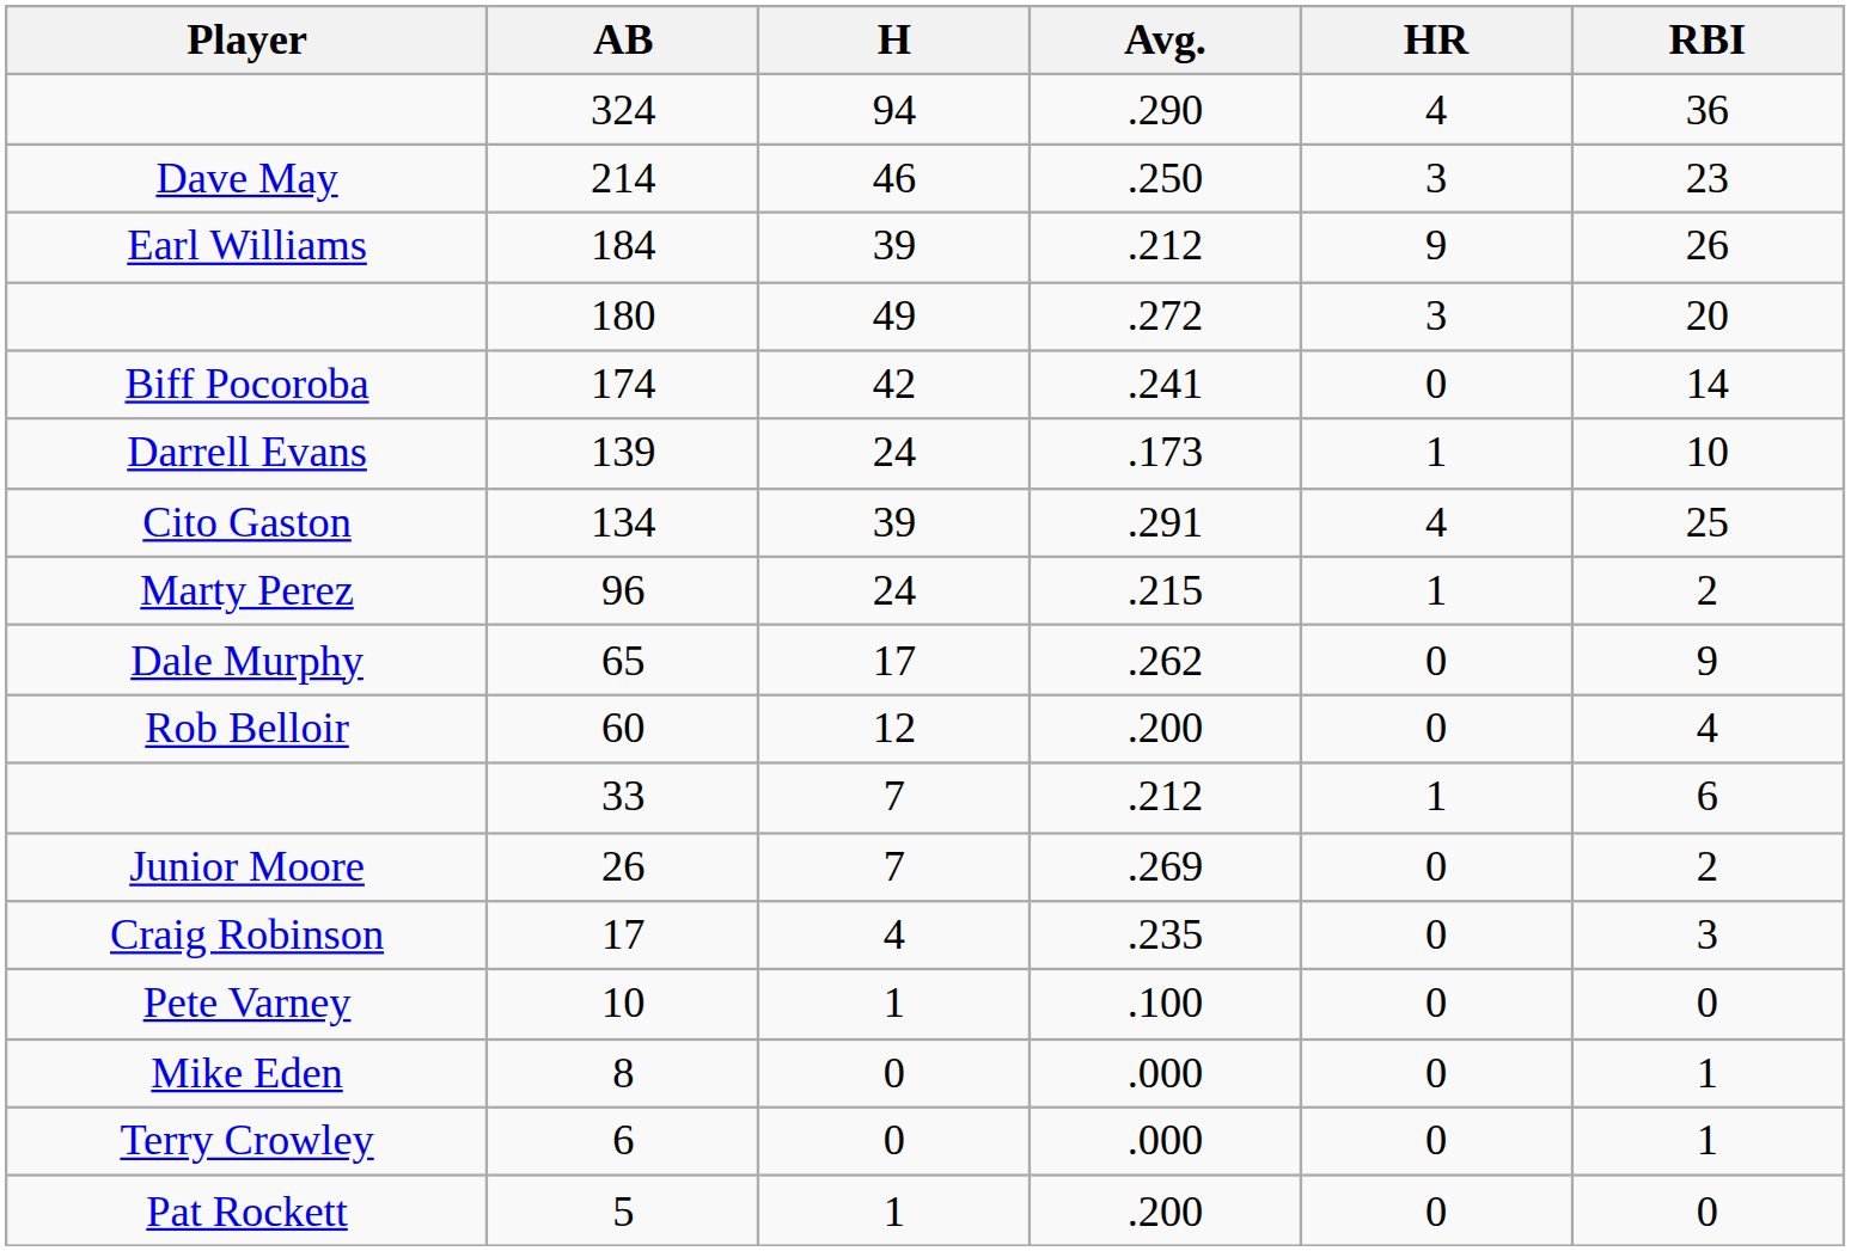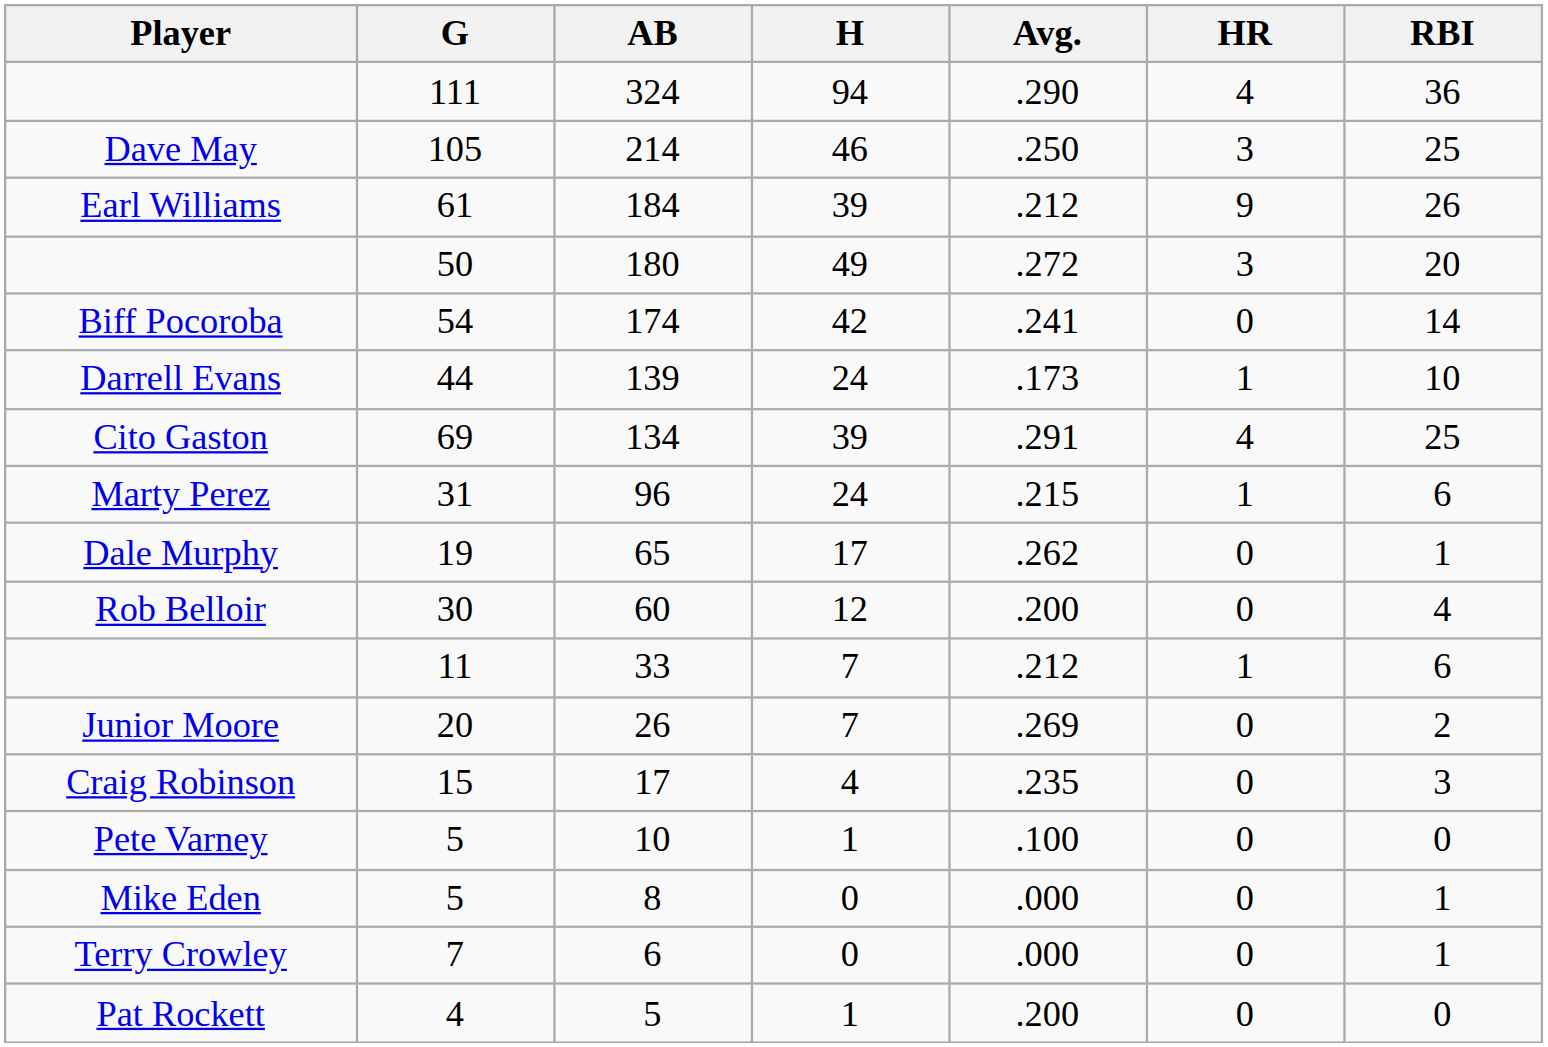+ column: G | 111 | 105 | 61 | 50 | 54 | 44 | 69 | 31 | 19 | 30 | 11 | 20 | 15 | 5 | 5 | 7 | 4
214 | RBI: 23 -> 25
96 | RBI: 2 -> 6
65 | RBI: 9 -> 1
